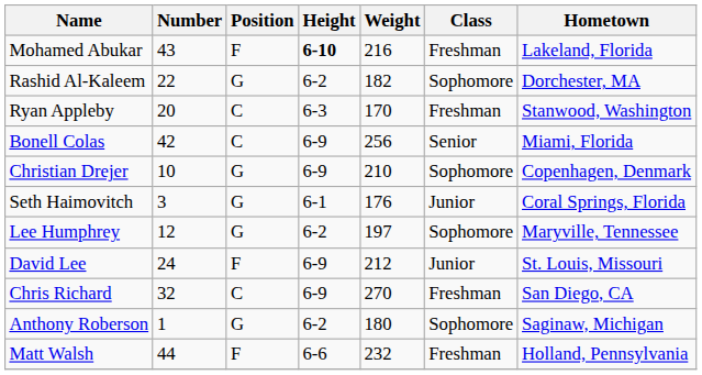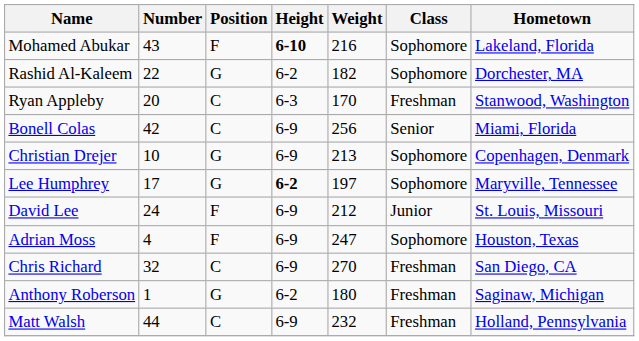Mohamed Abukar | Class: Freshman -> Sophomore
Christian Drejer | Weight: 210 -> 213
- row: Seth Haimovitch | 3 | G | 6-1 | 176 | Junior | Coral Springs, Florida
Lee Humphrey | Number: 12 -> 17
Lee Humphrey | Height: normal -> bold
+ row: Adrian Moss | 4 | F | 6-9 | 247 | Sophomore | Houston, Texas
Anthony Roberson | Class: Sophomore -> Freshman
Matt Walsh | Position: F -> C
Matt Walsh | Height: 6-6 -> 6-9
